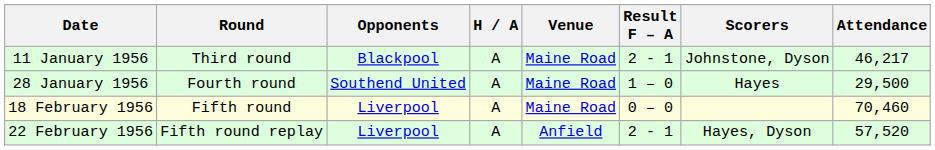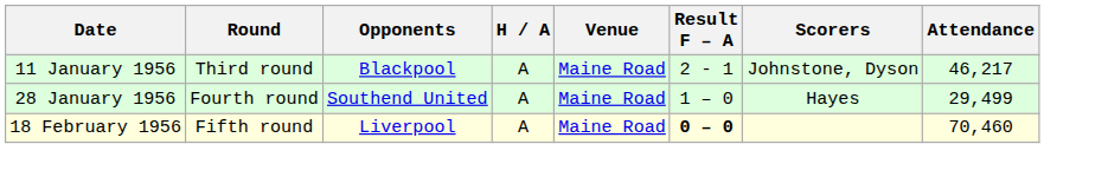28 January 1956 | Attendance: 29,500 -> 29,499
18 February 1956 | Result F – A: normal -> bold
- row: 22 February 1956 | Fifth round replay | Liverpool | A | Anfield | 2 - 1 | Hayes, Dyson | 57,520
